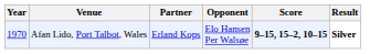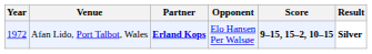Afan Lido, Port Talbot, Wales | Year: 1970 -> 1972
Afan Lido, Port Talbot, Wales | Partner: normal -> bold
